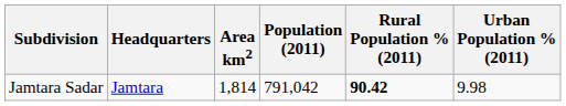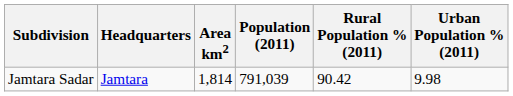Jamtara Sadar | Population (2011): 791,042 -> 791,039
Jamtara Sadar | Rural Population % (2011): bold -> normal
